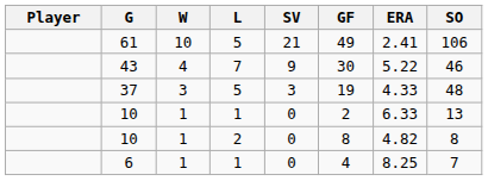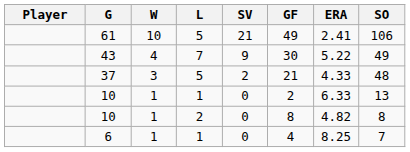43 | SO: 46 -> 49
37 | SV: 3 -> 2
37 | GF: 19 -> 21
